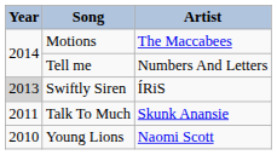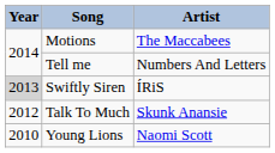Talk To Much | Year: 2011 -> 2012
